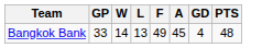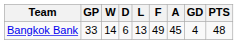+ column: D | 6
